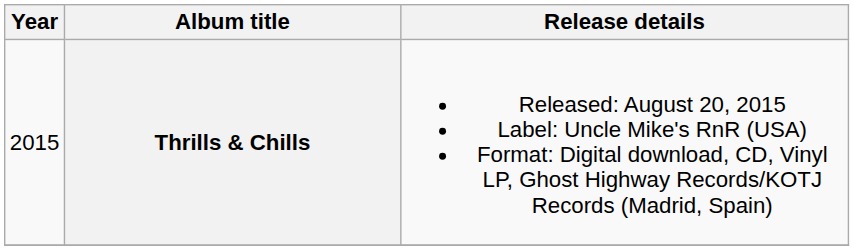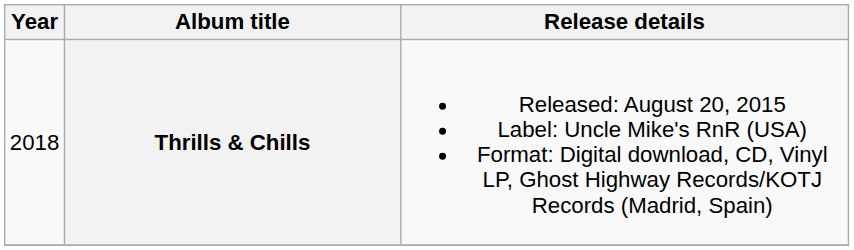Thrills & Chills | Year: 2015 -> 2018
